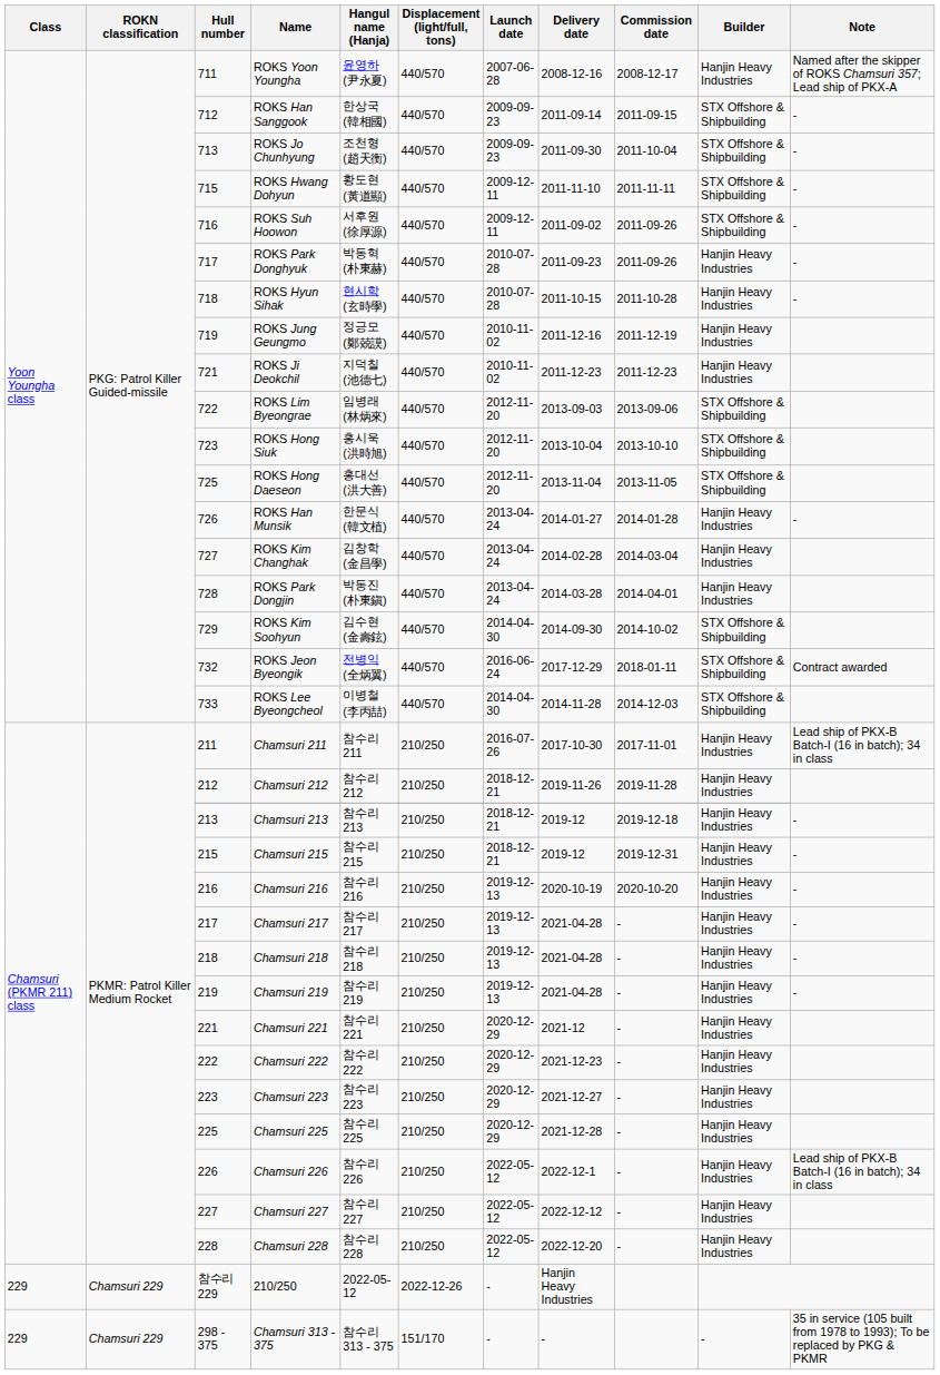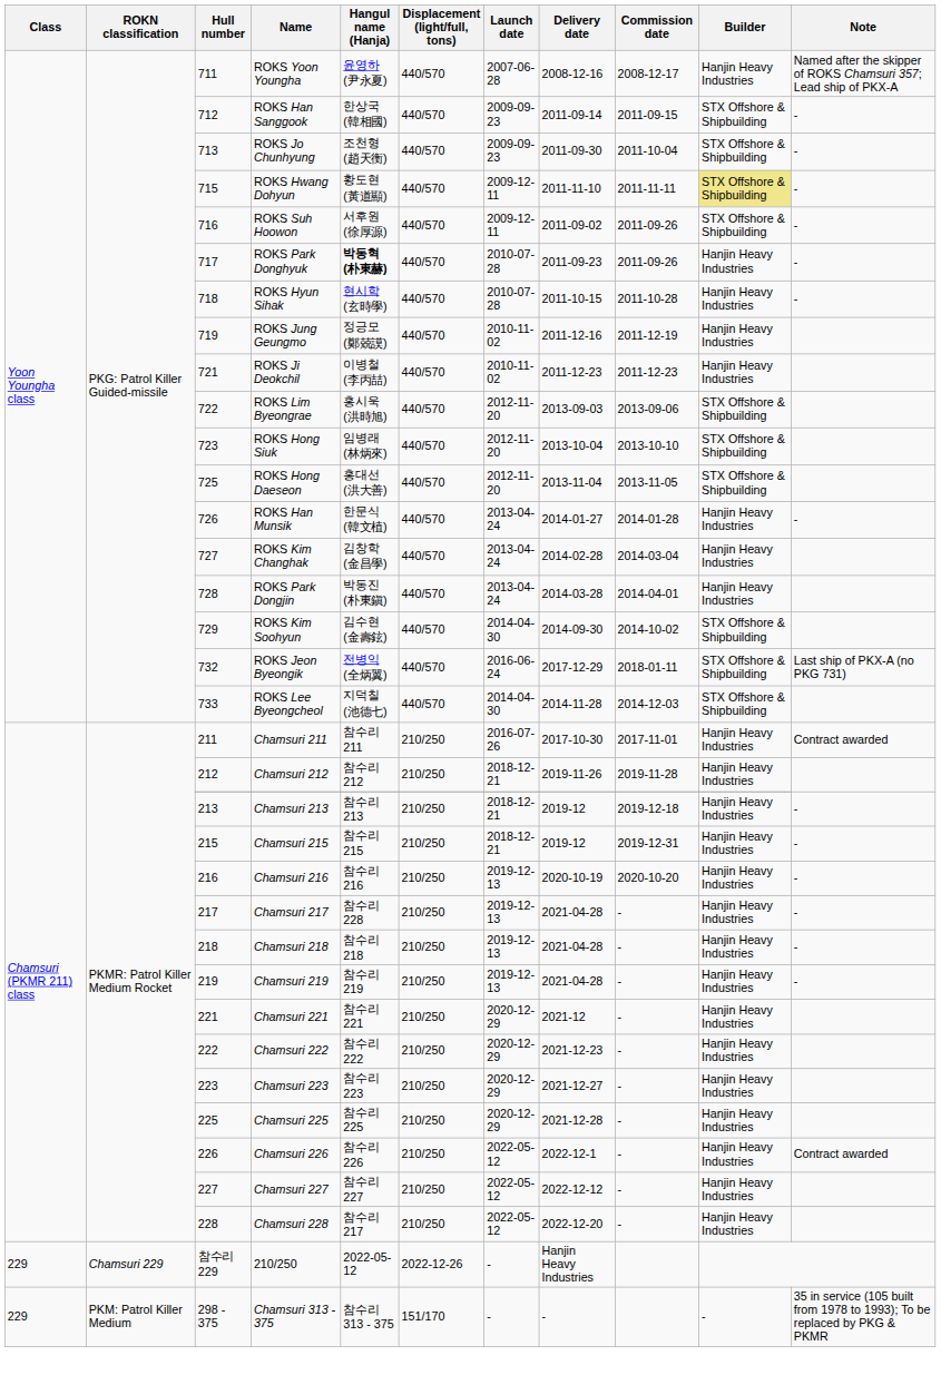ROKS Hwang Dohyun | Builder: no background -> khaki background
ROKS Park Donghyuk | Hangul name (Hanja): normal -> bold
ROKS Ji Deokchil | Hangul name (Hanja): 지덕칠 (池德七) -> 이병철 (李丙喆)
ROKS Lim Byeongrae | Hangul name (Hanja): 임병래 (林炳來) -> 홍시욱 (洪時旭)
ROKS Hong Siuk | Hangul name (Hanja): 홍시욱 (洪時旭) -> 임병래 (林炳來)
ROKS Jeon Byeongik | Note: Contract awarded -> Last ship of PKX-A (no PKG 731)
ROKS Lee Byeongcheol | Hangul name (Hanja): 이병철 (李丙喆) -> 지덕칠 (池德七)
Chamsuri 211 | Note: Lead ship of PKX-B Batch-I (16 in batch); 34 in class -> Contract awarded
Chamsuri 217 | Hangul name (Hanja): 참수리 217 -> 참수리 228
Chamsuri 226 | Note: Lead ship of PKX-B Batch-I (16 in batch); 34 in class -> Contract awarded
Chamsuri 228 | Hangul name (Hanja): 참수리 228 -> 참수리 217
Chamsuri 313 - 375 | ROKN classification: Chamsuri 229 -> PKM: Patrol Killer Medium
